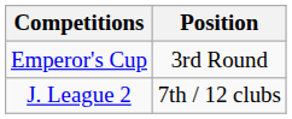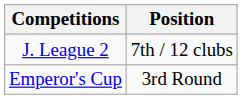rows swapped: J. League 2 <-> Emperor's Cup
